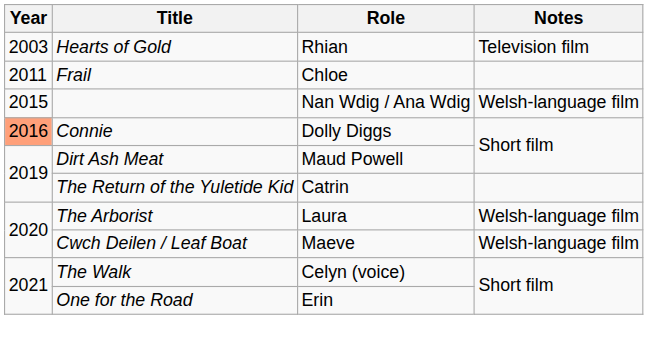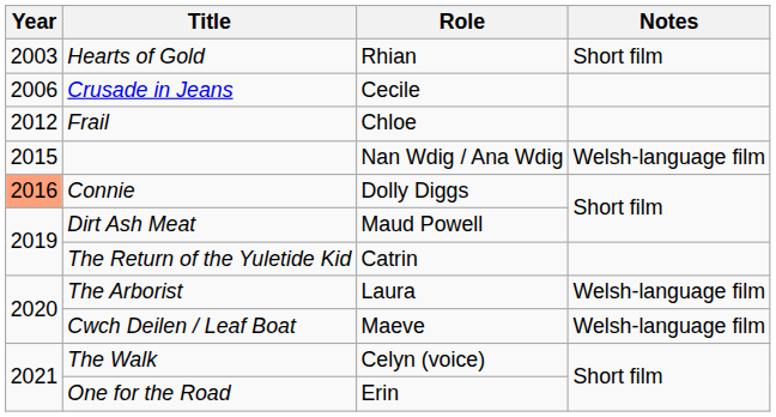Hearts of Gold | Notes: Television film -> Short film
+ row: 2006 | Crusade in Jeans | Cecile
Frail | Year: 2011 -> 2012
